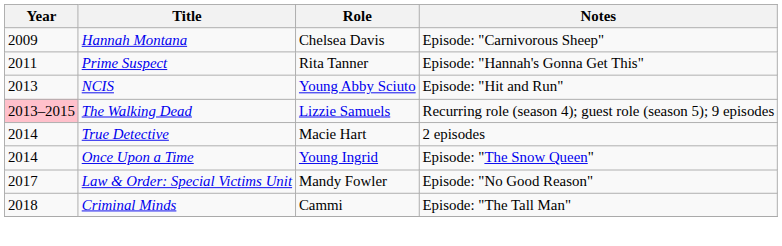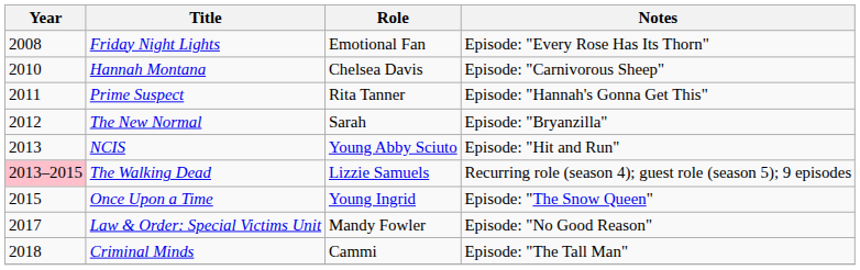+ row: 2008 | Friday Night Lights | Emotional Fan | Episode: "Every Rose Has Its Thorn"
Hannah Montana | Year: 2009 -> 2010
+ row: 2012 | The New Normal | Sarah | Episode: "Bryanzilla"
- row: 2014 | True Detective | Macie Hart | 2 episodes
Once Upon a Time | Year: 2014 -> 2015
